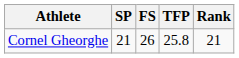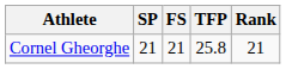Cornel Gheorghe | FS: 26 -> 21
